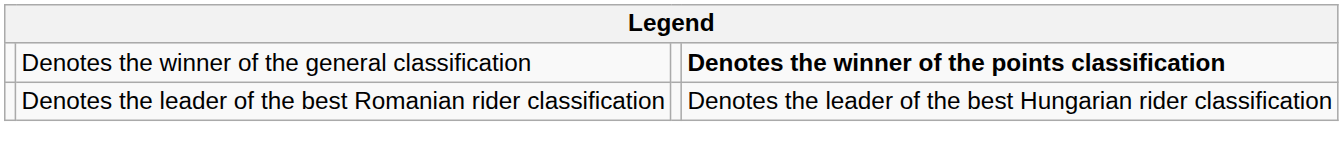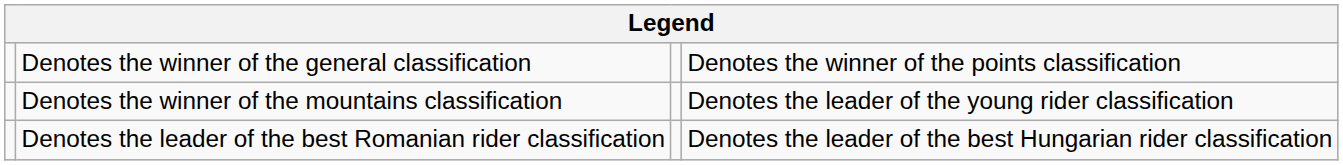Denotes the winner of the general classification | column 4: bold -> normal
+ row: Denotes the winner of the mountains classification | Denotes the leader of the young rider classification
